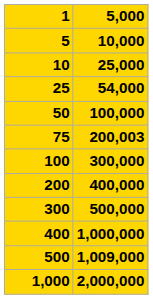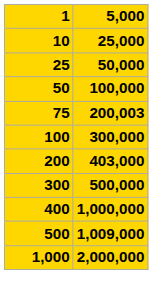- row: 5 | 10,000
25 | 5,000: 54,000 -> 50,000
200 | 5,000: 400,000 -> 403,000
